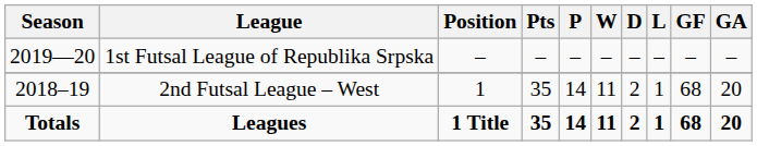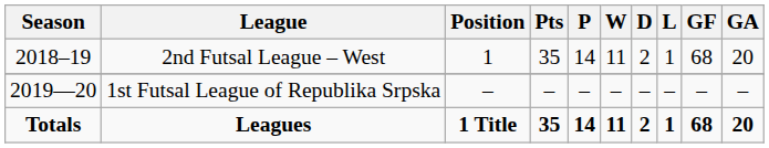rows swapped: 2nd Futsal League – West <-> 1st Futsal League of Republika Srpska
